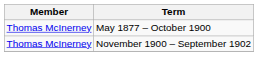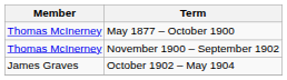+ row: James Graves | October 1902 – May 1904
